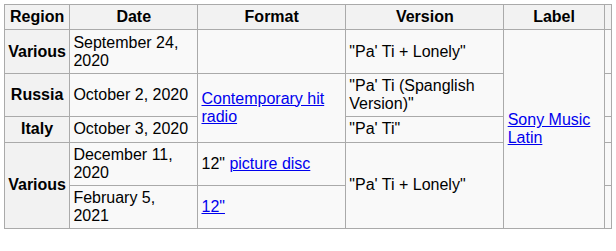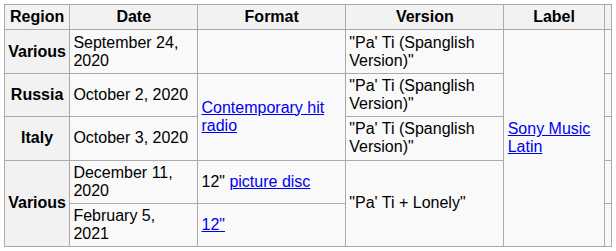September 24, 2020 | Version: "Pa' Ti + Lonely" -> "Pa' Ti (Spanglish Version)"
October 3, 2020 | Version: "Pa' Ti" -> "Pa' Ti (Spanglish Version)"
